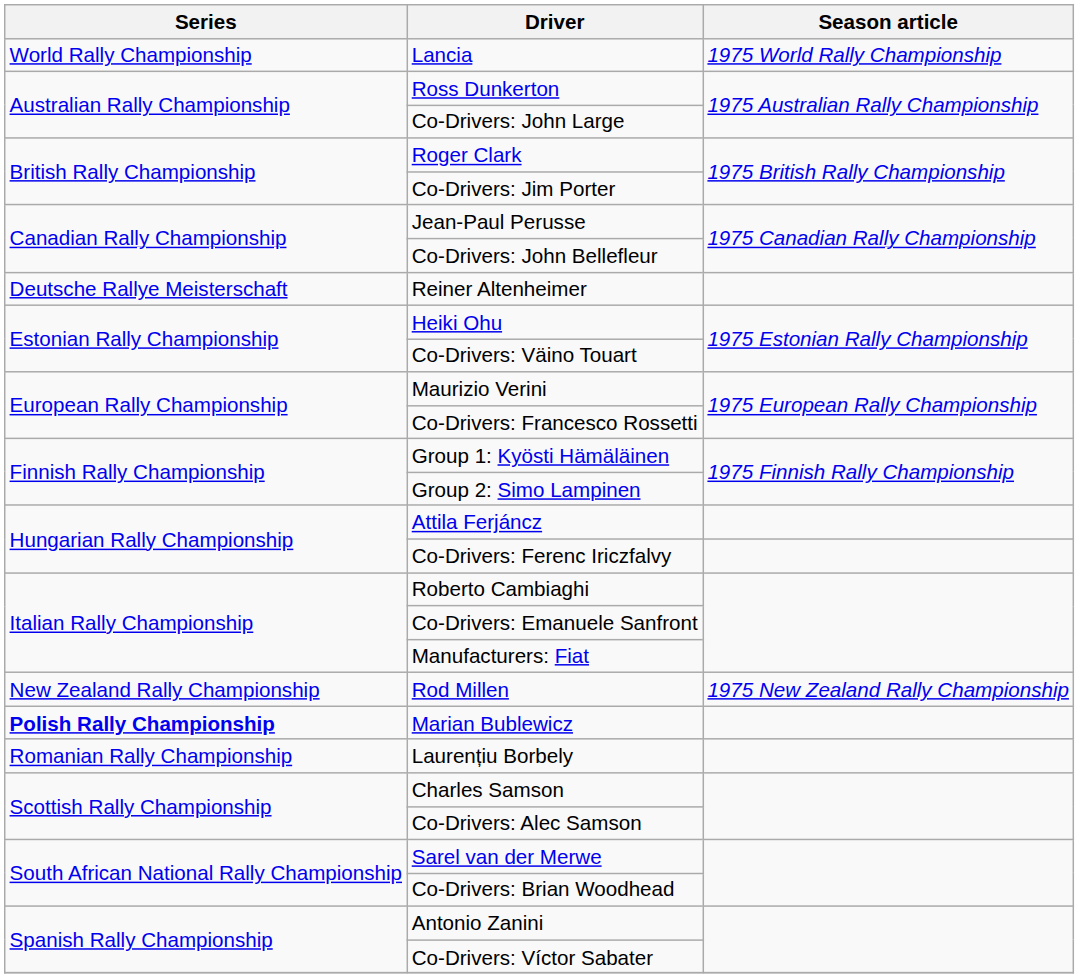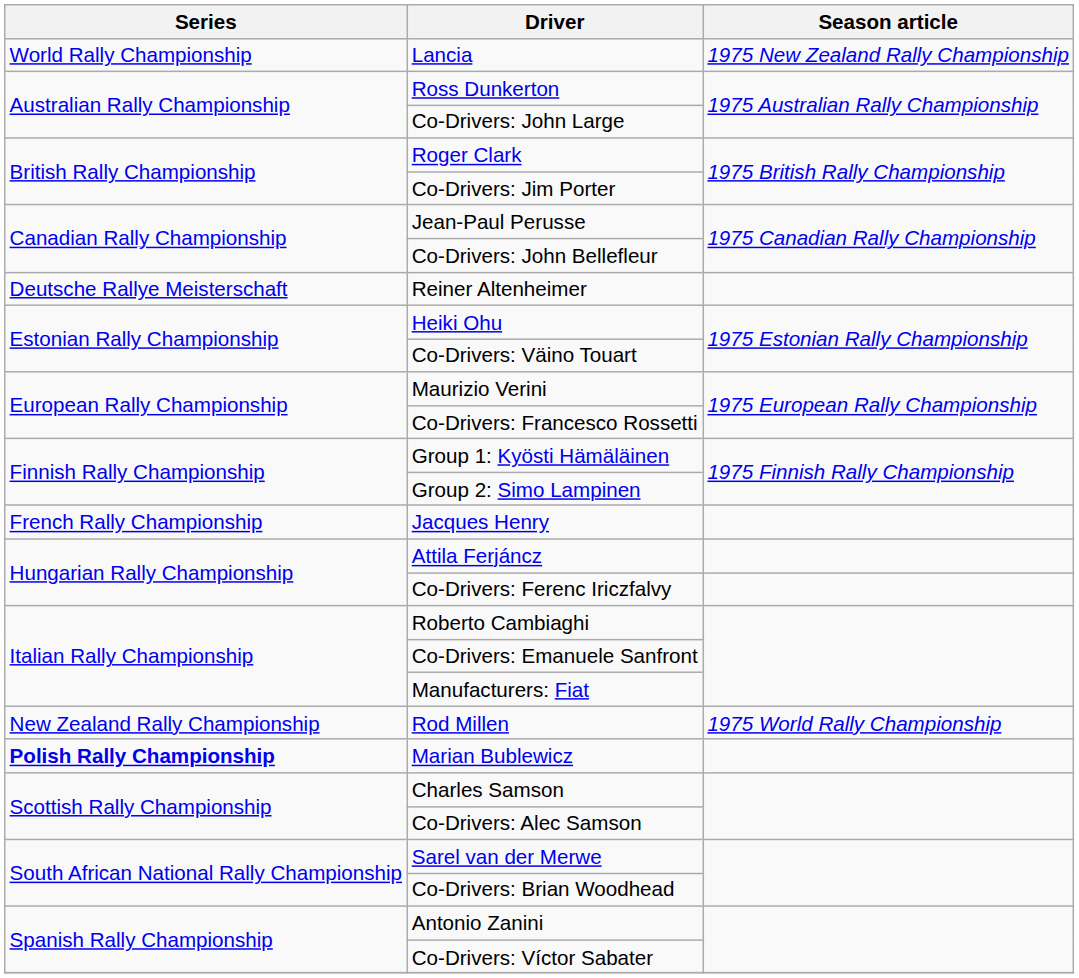Lancia | Season article: 1975 World Rally Championship -> 1975 New Zealand Rally Championship
+ row: French Rally Championship | Jacques Henry
Rod Millen | Season article: 1975 New Zealand Rally Championship -> 1975 World Rally Championship
- row: Romanian Rally Championship | Laurențiu Borbely
